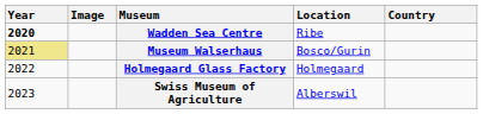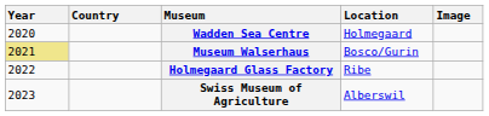columns swapped: Image <-> Country
Wadden Sea Centre | Year: bold -> normal
Wadden Sea Centre | Location: Ribe -> Holmegaard
Holmegaard Glass Factory | Location: Holmegaard -> Ribe
